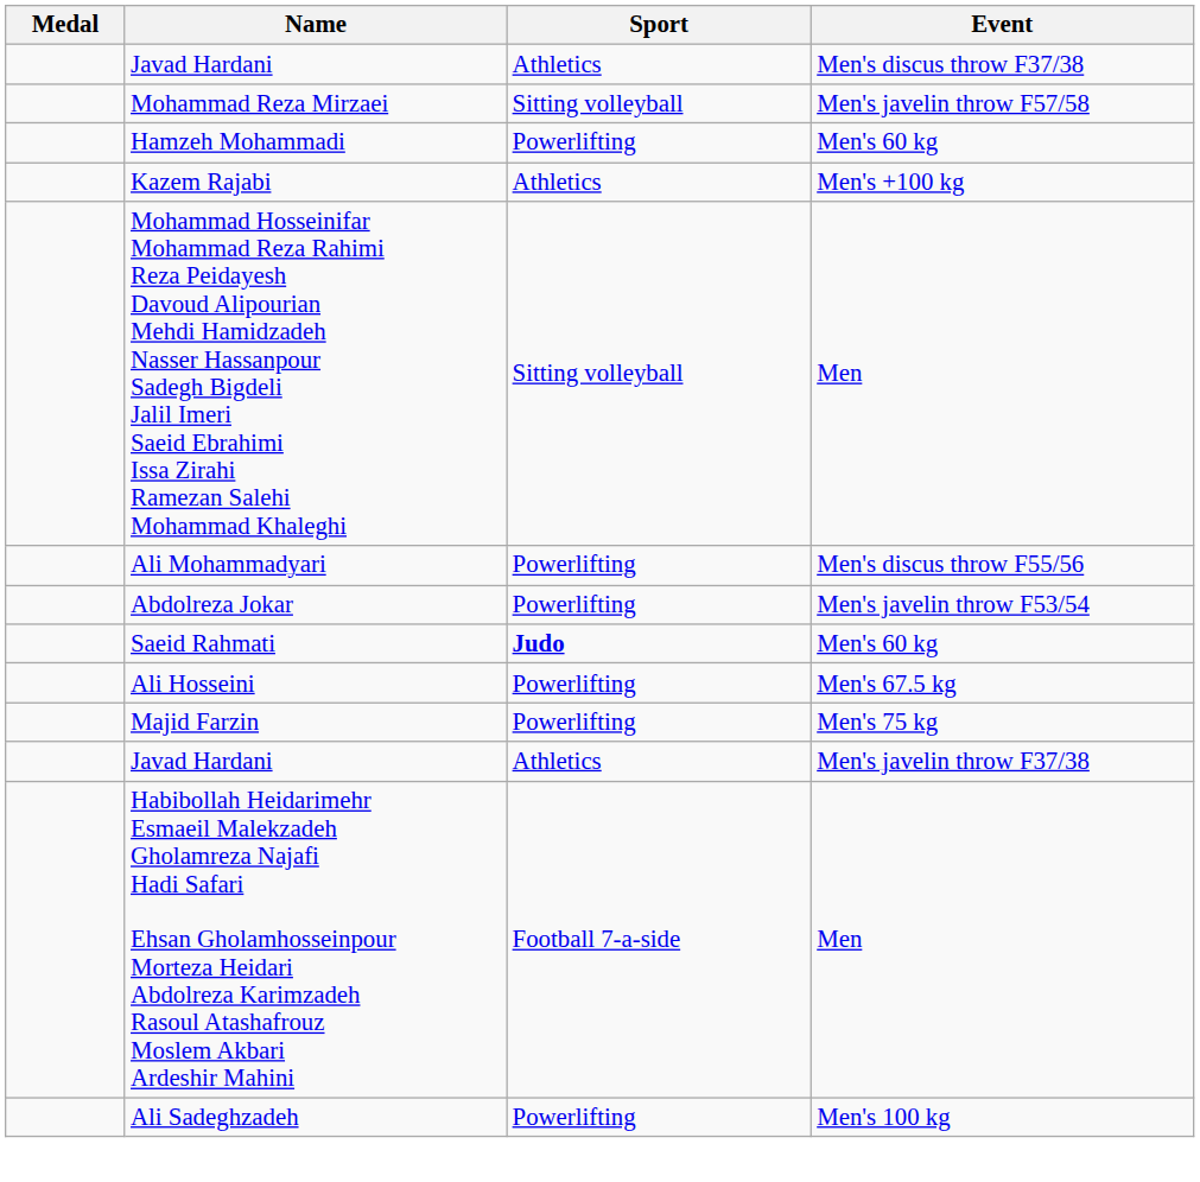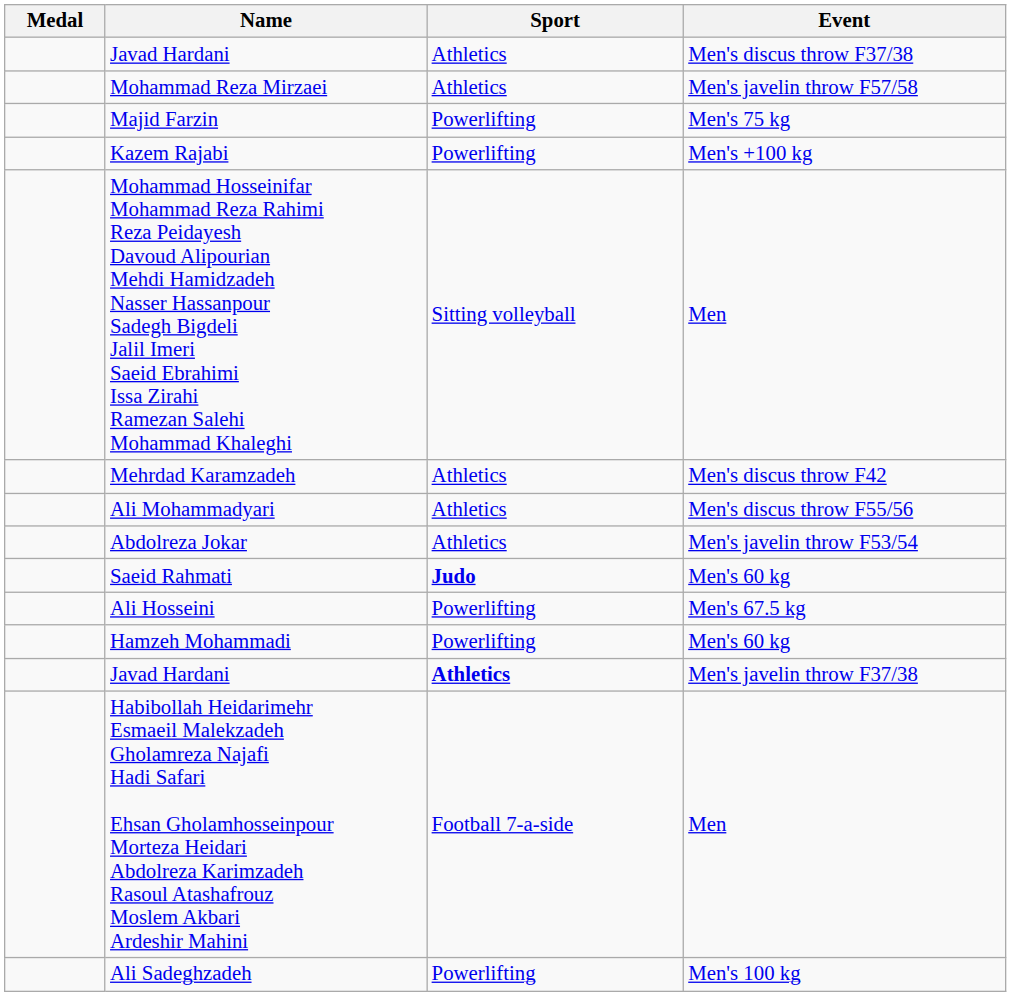Mohammad Reza Mirzaei | Sport: Sitting volleyball -> Athletics
rows swapped: Hamzeh Mohammadi <-> Majid Farzin
Kazem Rajabi | Sport: Athletics -> Powerlifting
+ row: Mehrdad Karamzadeh | Athletics | Men's discus throw F42
Ali Mohammadyari | Sport: Powerlifting -> Athletics
Abdolreza Jokar | Sport: Powerlifting -> Athletics
Javad Hardani / Men's javelin throw F37/38 | Sport: normal -> bold
